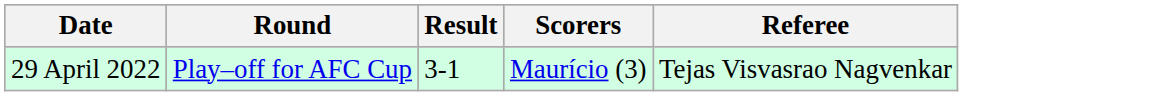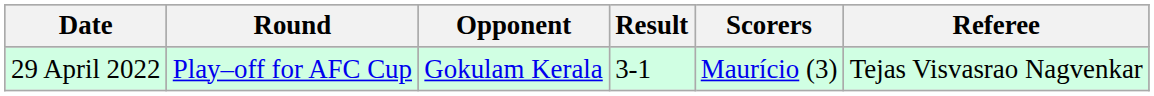+ column: Opponent | Gokulam Kerala
